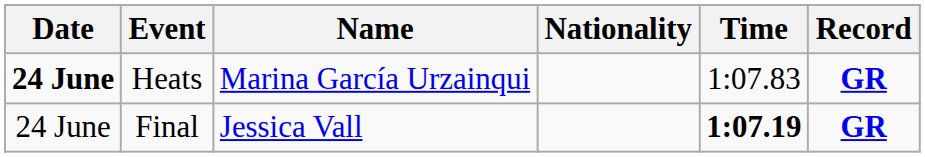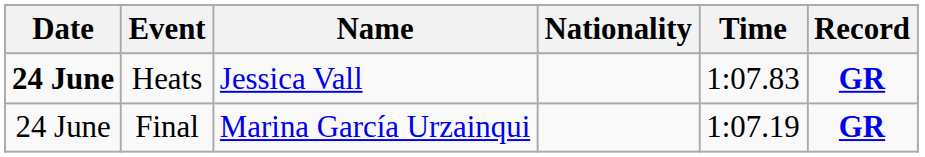Heats | Name: Marina García Urzainqui -> Jessica Vall
Final | Name: Jessica Vall -> Marina García Urzainqui
Final | Time: bold -> normal
